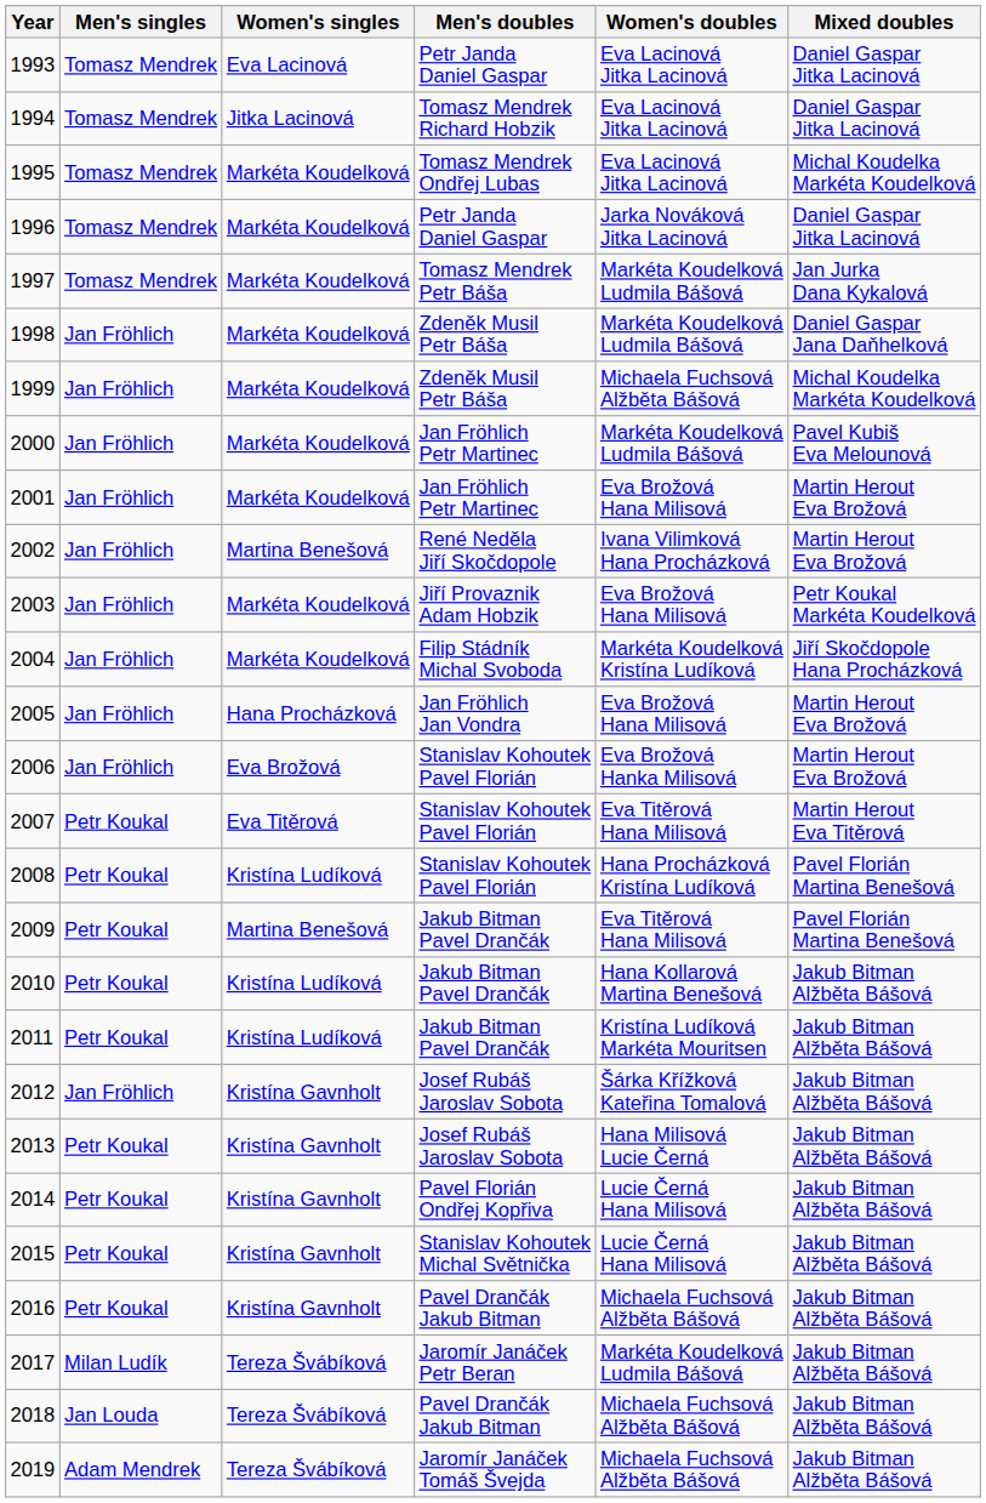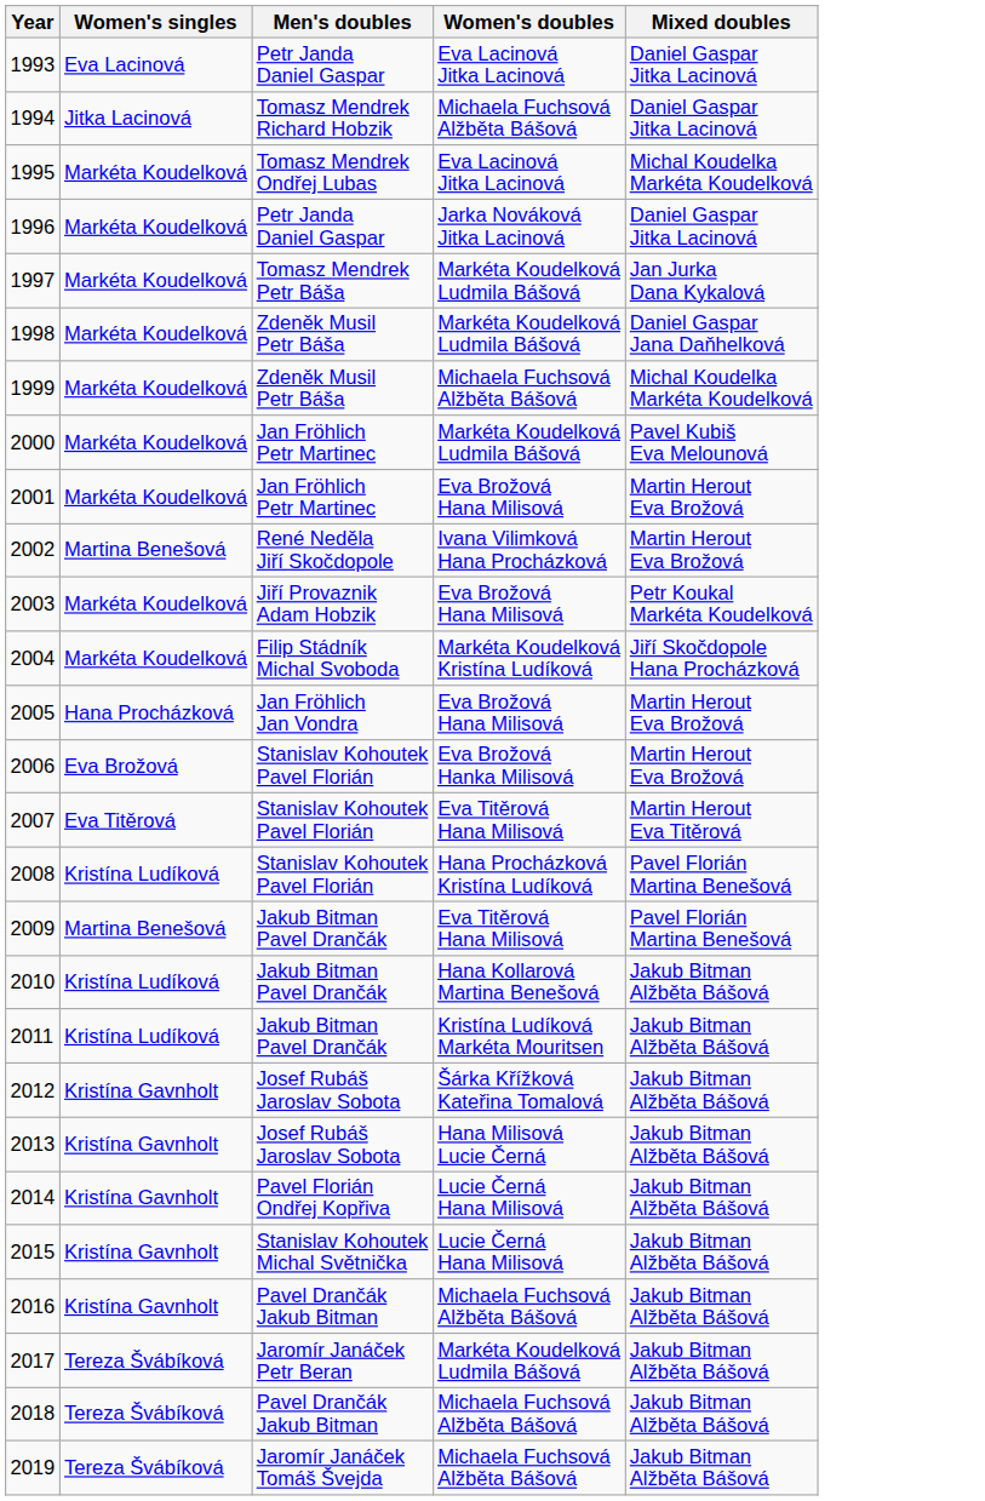- column: Men's singles | Tomasz Mendrek | Tomasz Mendrek | Tomasz Mendrek | Tomasz Mendrek | Tomasz Mendrek | Jan Fröhlich | Jan Fröhlich | Jan Fröhlich | Jan Fröhlich | Jan Fröhlich | Jan Fröhlich | Jan Fröhlich | Jan Fröhlich | Jan Fröhlich | Petr Koukal | Petr Koukal | Petr Koukal | Petr Koukal | Petr Koukal | Jan Fröhlich | Petr Koukal | Petr Koukal | Petr Koukal | Petr Koukal | Milan Ludík | Jan Louda | Adam Mendrek
1994 | Women's doubles: Eva Lacinová Jitka Lacinová -> Michaela Fuchsová Alžběta Bášová
